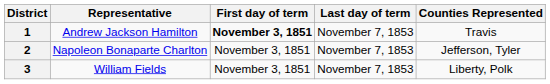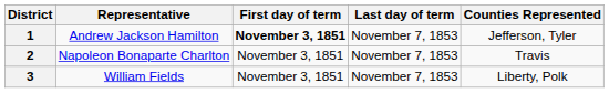1 | Counties Represented: Travis -> Jefferson, Tyler
2 | Counties Represented: Jefferson, Tyler -> Travis
